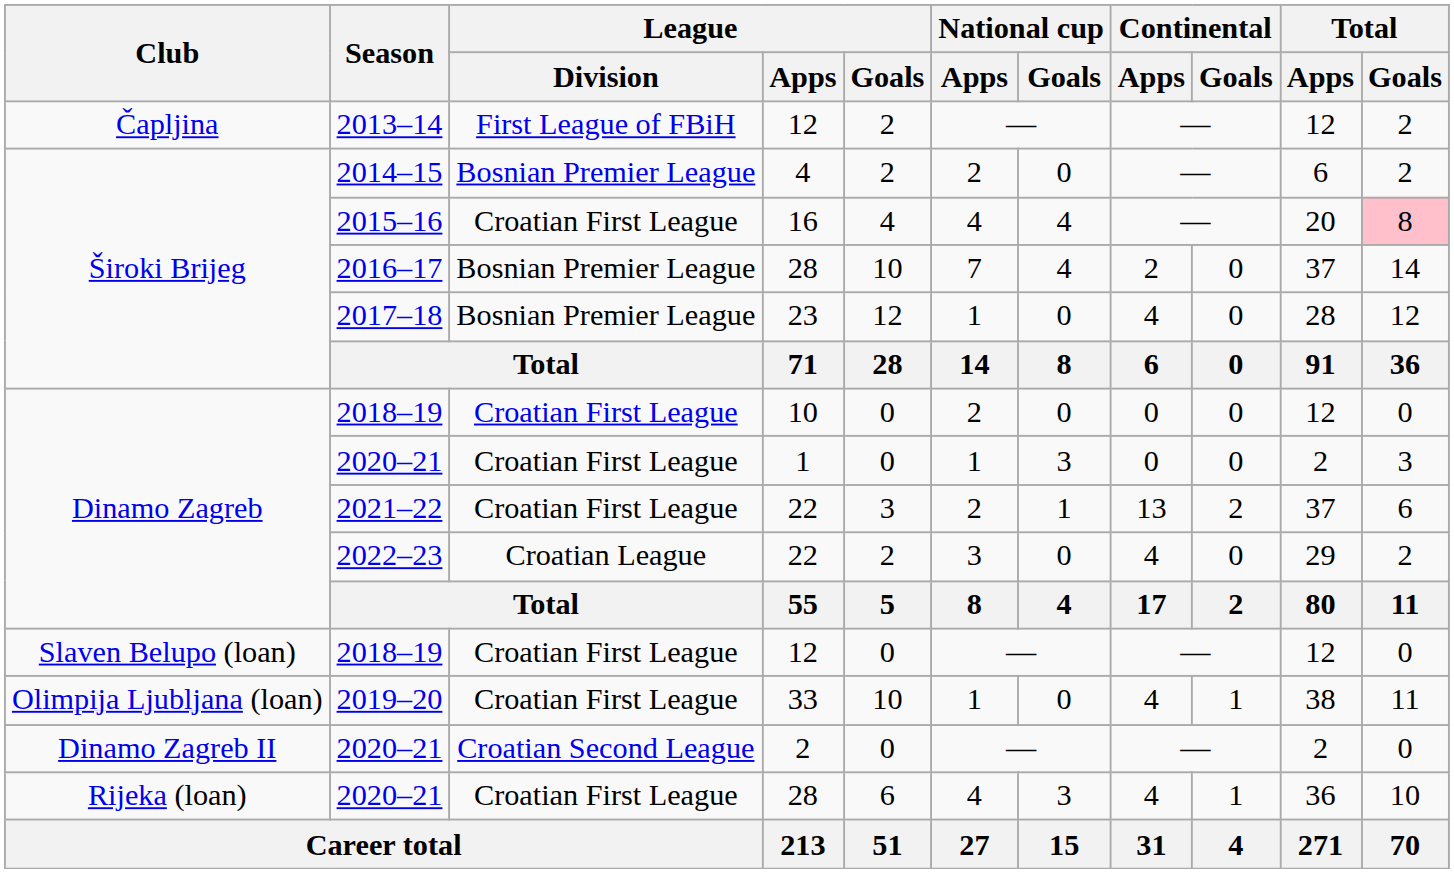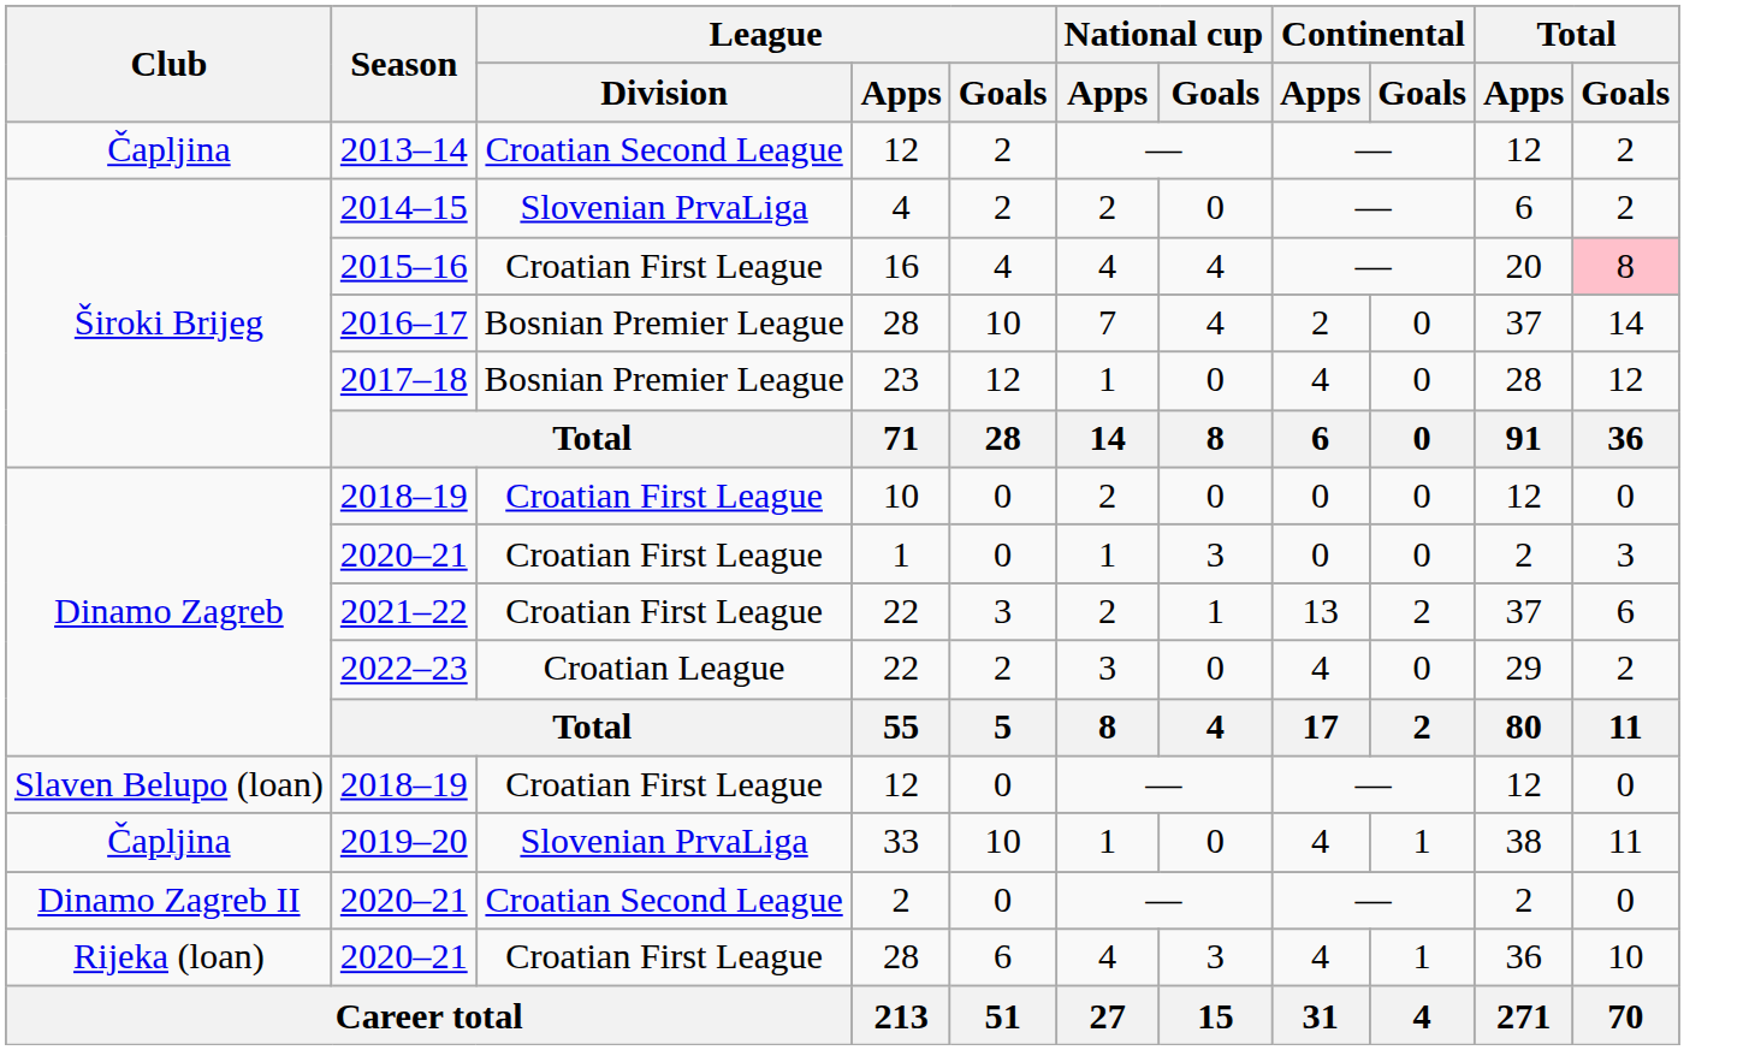2013–14 | League / Division: First League of FBiH -> Croatian Second League
2014–15 | League / Division: Bosnian Premier League -> Slovenian PrvaLiga
2019–20 | Club: Olimpija Ljubljana (loan) -> Čapljina
2019–20 | League / Division: Croatian First League -> Slovenian PrvaLiga
